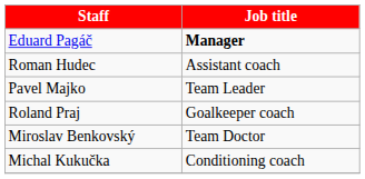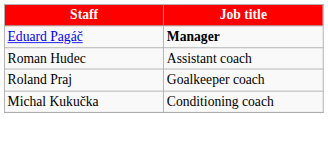- row: Pavel Majko | Team Leader
- row: Miroslav Benkovský | Team Doctor
